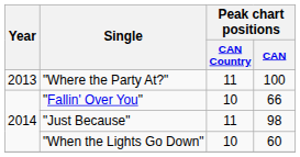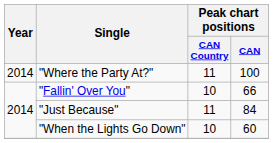"Where the Party At?" | Year: 2013 -> 2014
"Just Because" | Peak chart positions / CAN: 98 -> 84
